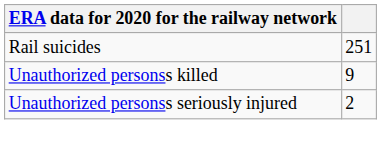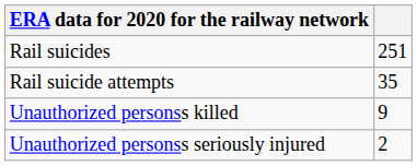+ row: Rail suicide attempts | 35
